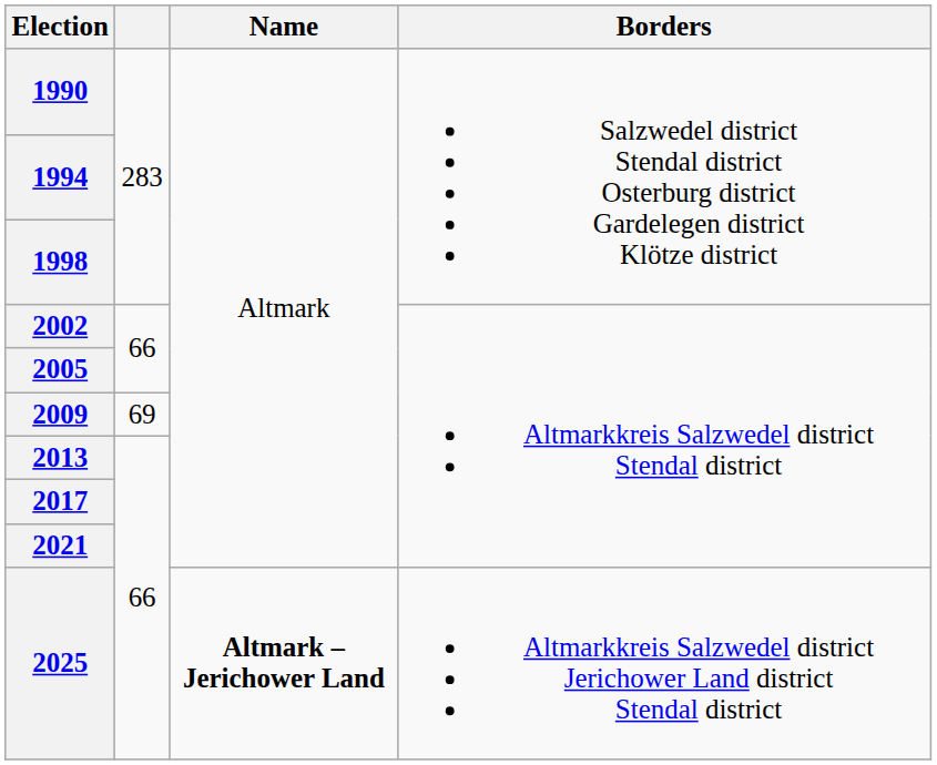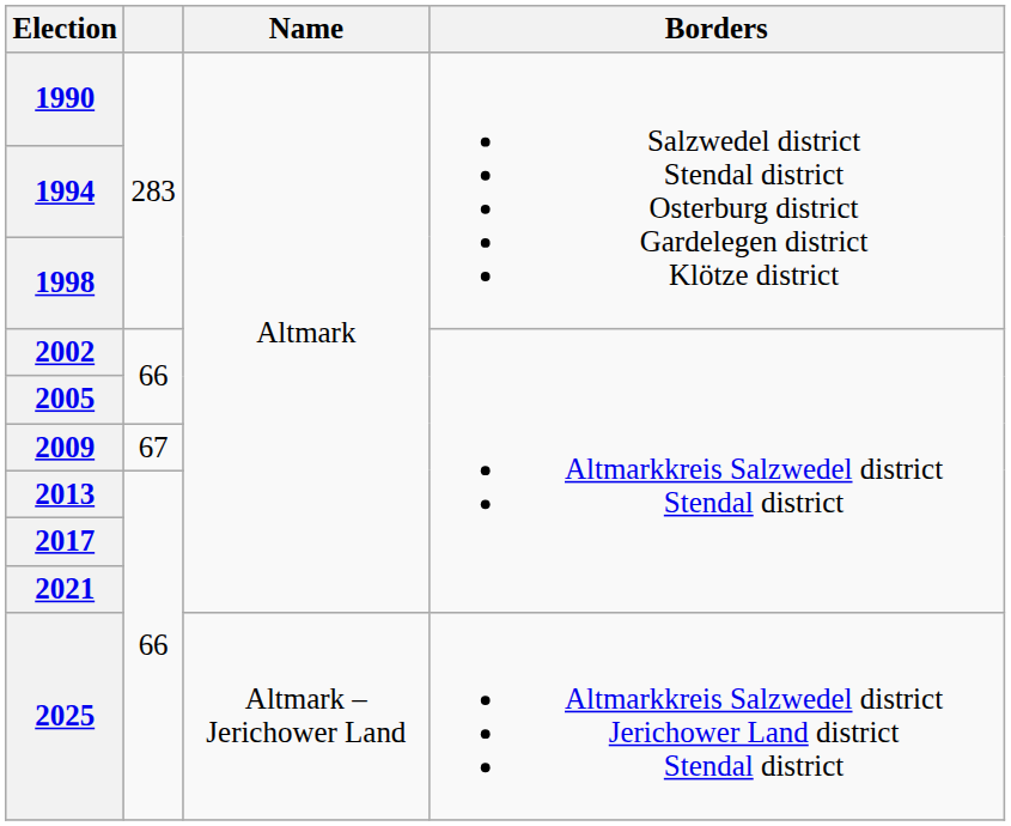2009 | column 2: 69 -> 67
2025 | Name: bold -> normal
